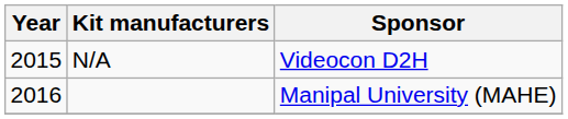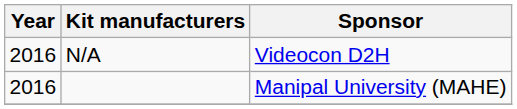N/A | Year: 2015 -> 2016
